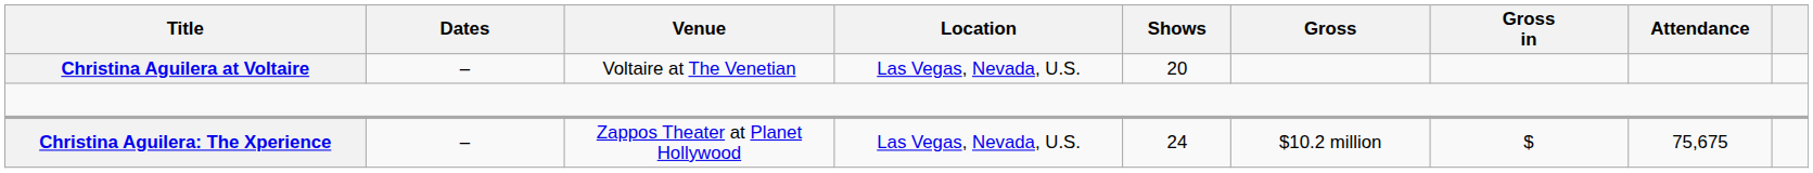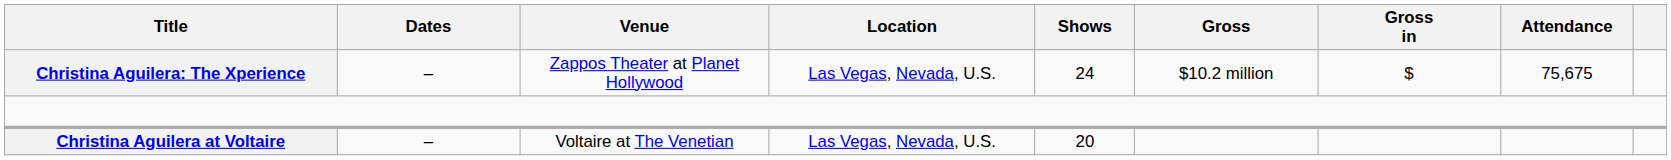rows swapped: Christina Aguilera: The Xperience <-> Christina Aguilera at Voltaire
